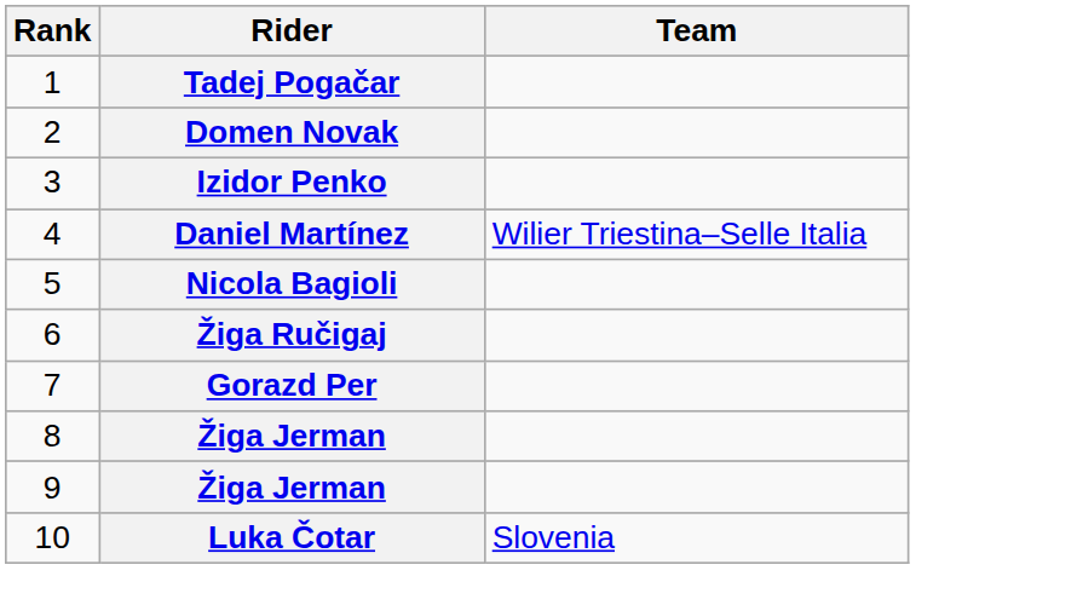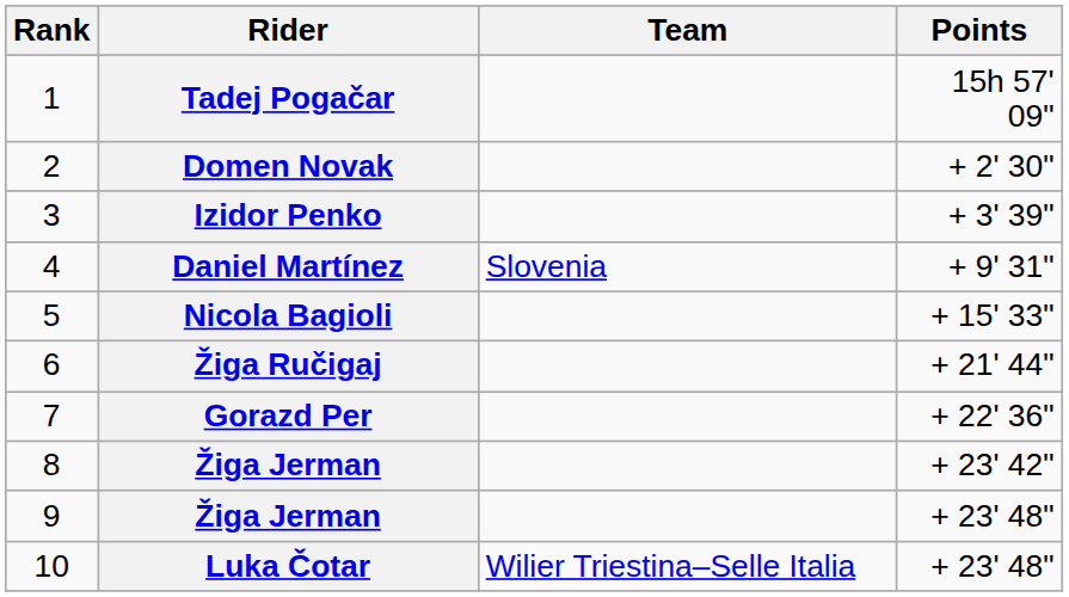+ column: Points | 15h 57' 09" | + 2' 30" | + 3' 39" | + 9' 31" | + 15' 33" | + 21' 44" | + 22' 36" | + 23' 42" | + 23' 48" | + 23' 48"
Daniel Martínez | Team: Wilier Triestina–Selle Italia -> Slovenia
Luka Čotar | Team: Slovenia -> Wilier Triestina–Selle Italia
